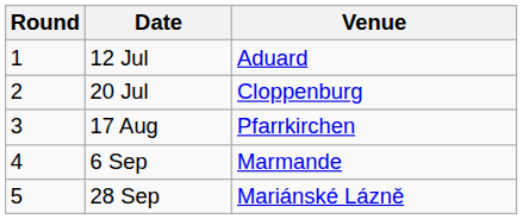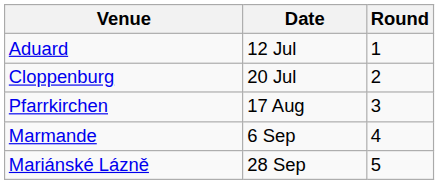columns swapped: Round <-> Venue
